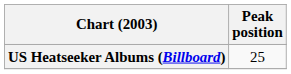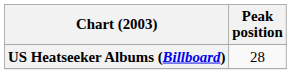US Heatseeker Albums (Billboard) | Peak position: 25 -> 28
